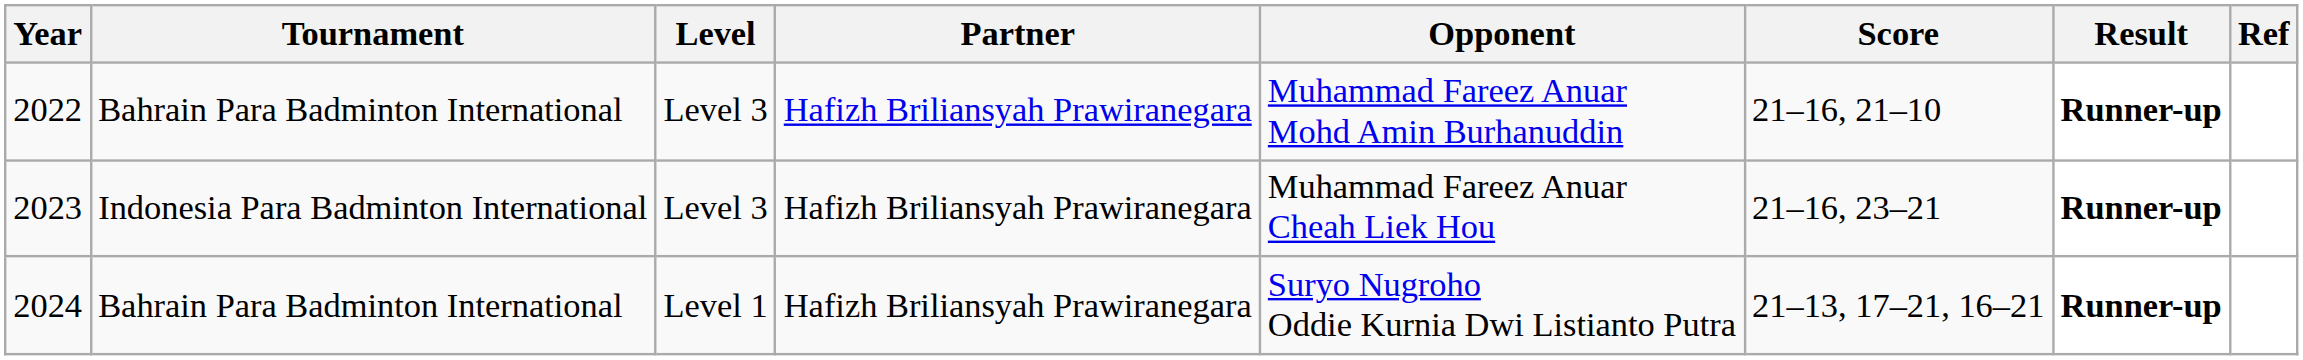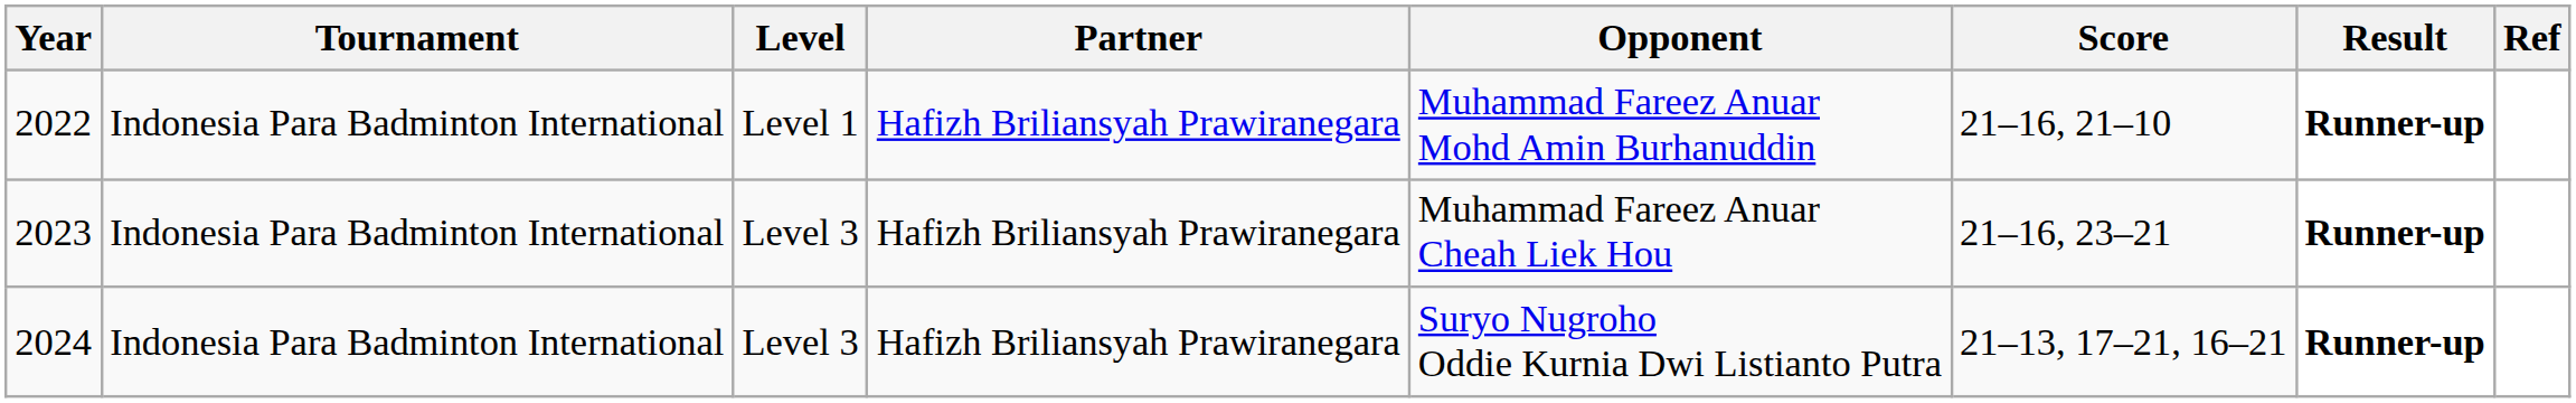2022 | Tournament: Bahrain Para Badminton International -> Indonesia Para Badminton International
2022 | Level: Level 3 -> Level 1
2024 | Tournament: Bahrain Para Badminton International -> Indonesia Para Badminton International
2024 | Level: Level 1 -> Level 3
